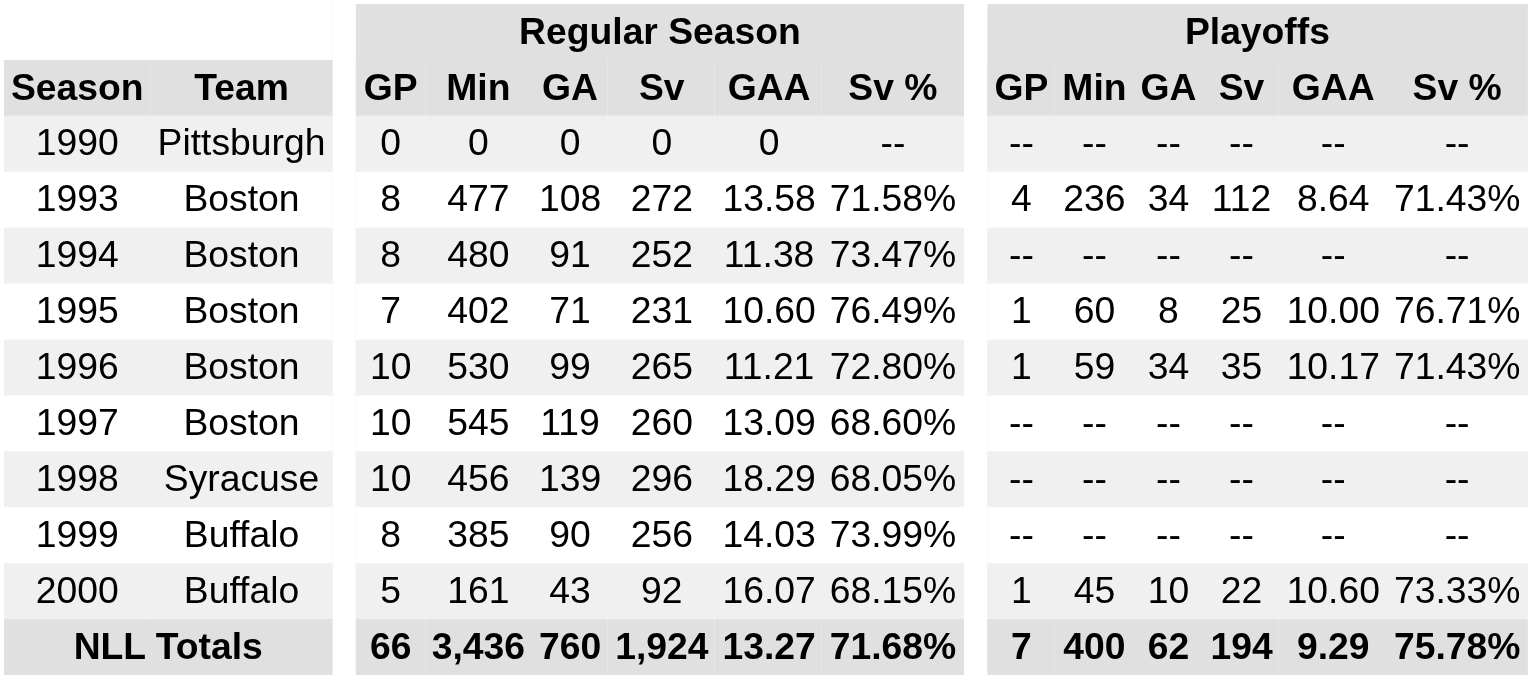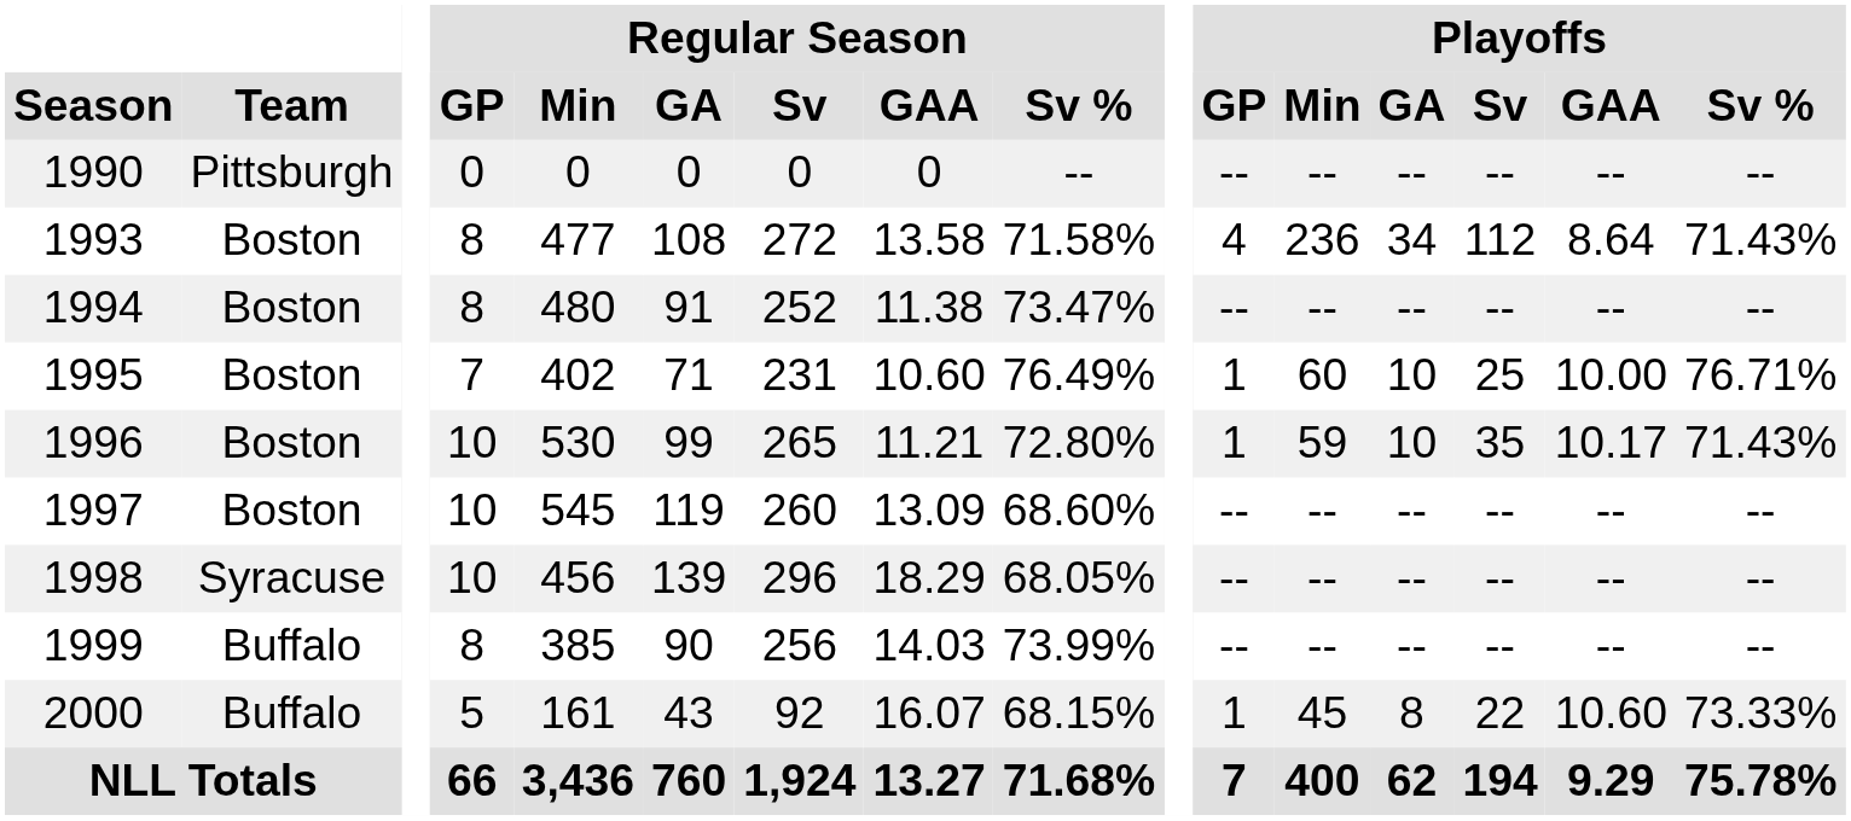1995 | Playoffs / GA: 8 -> 10
1996 | Playoffs / GA: 34 -> 10
2000 | Playoffs / GA: 10 -> 8
